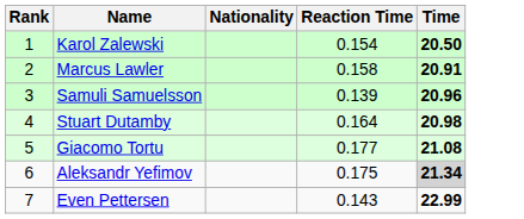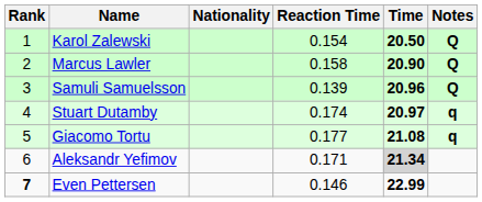+ column: Notes | Q | Q | Q | q | q
Marcus Lawler | Time: 20.91 -> 20.90
Stuart Dutamby | Reaction Time: 0.164 -> 0.174
Stuart Dutamby | Time: 20.98 -> 20.97
Aleksandr Yefimov | Reaction Time: 0.175 -> 0.171
Even Pettersen | Rank: normal -> bold
Even Pettersen | Reaction Time: 0.143 -> 0.146
